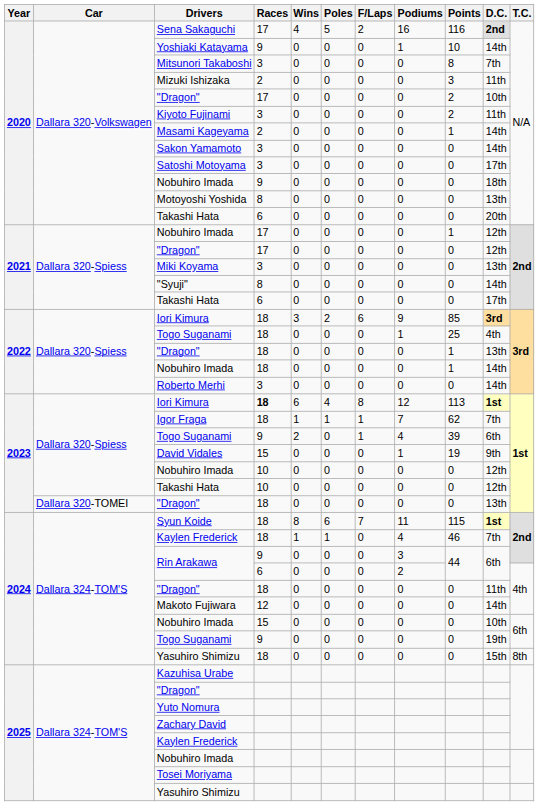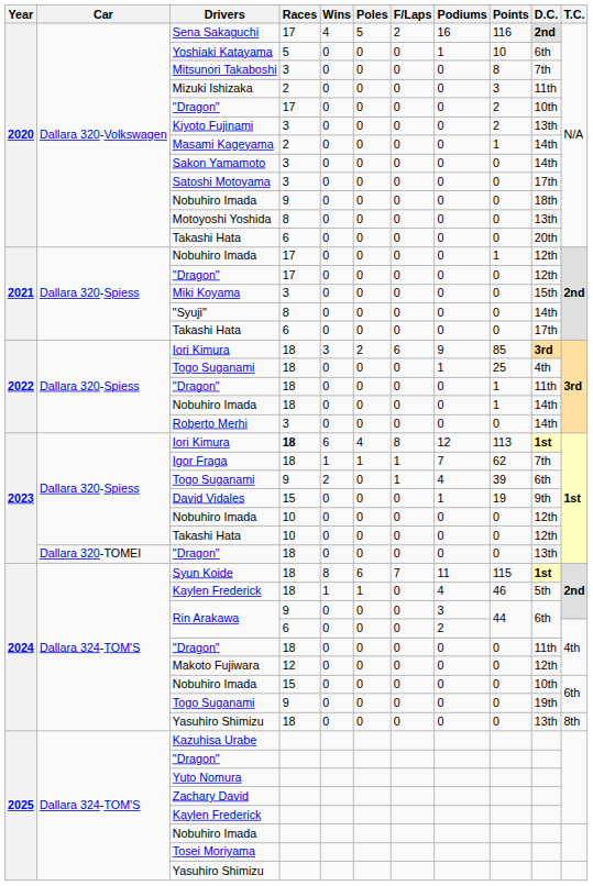Yoshiaki Katayama | Races: 9 -> 5
Yoshiaki Katayama | D.C.: 14th -> 6th
Kiyoto Fujinami | D.C.: 11th -> 13th
Miki Koyama | D.C.: 13th -> 15th
2022 / "Dragon" | D.C.: 13th -> 11th
2024 / Kaylen Frederick | D.C.: 7th -> 5th
Makoto Fujiwara | D.C.: 14th -> 12th
2024 / Yasuhiro Shimizu | D.C.: 15th -> 13th
